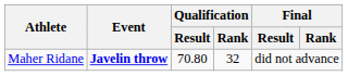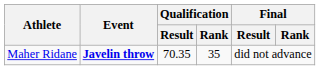Maher Ridane | Qualification / Result: 70.80 -> 70.35
Maher Ridane | Qualification / Rank: 32 -> 35
